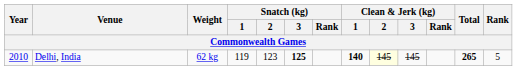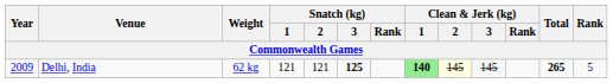Delhi, India | Year: 2010 -> 2009
Delhi, India | Snatch (kg) / 1: 119 -> 121
Delhi, India | Snatch (kg) / 2: 123 -> 121
Delhi, India | Clean & Jerk (kg) / 1: no background -> lightgreen background
